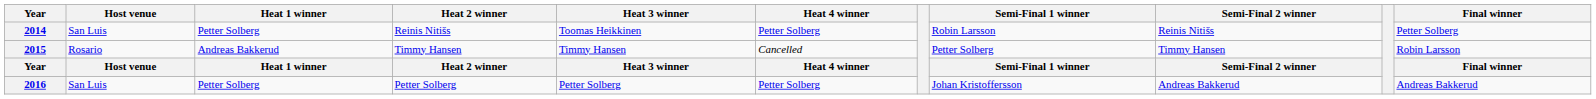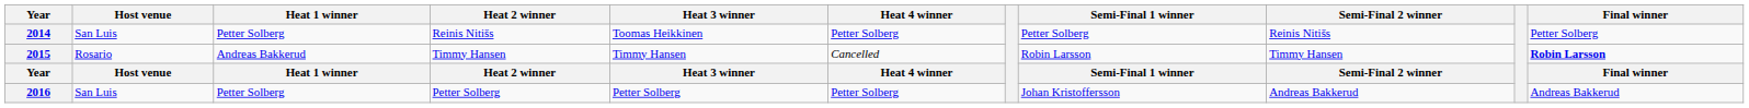2014 | Semi-Final 1 winner: Robin Larsson -> Petter Solberg
2015 | Semi-Final 1 winner: Petter Solberg -> Robin Larsson
2015 | Final winner: normal -> bold
